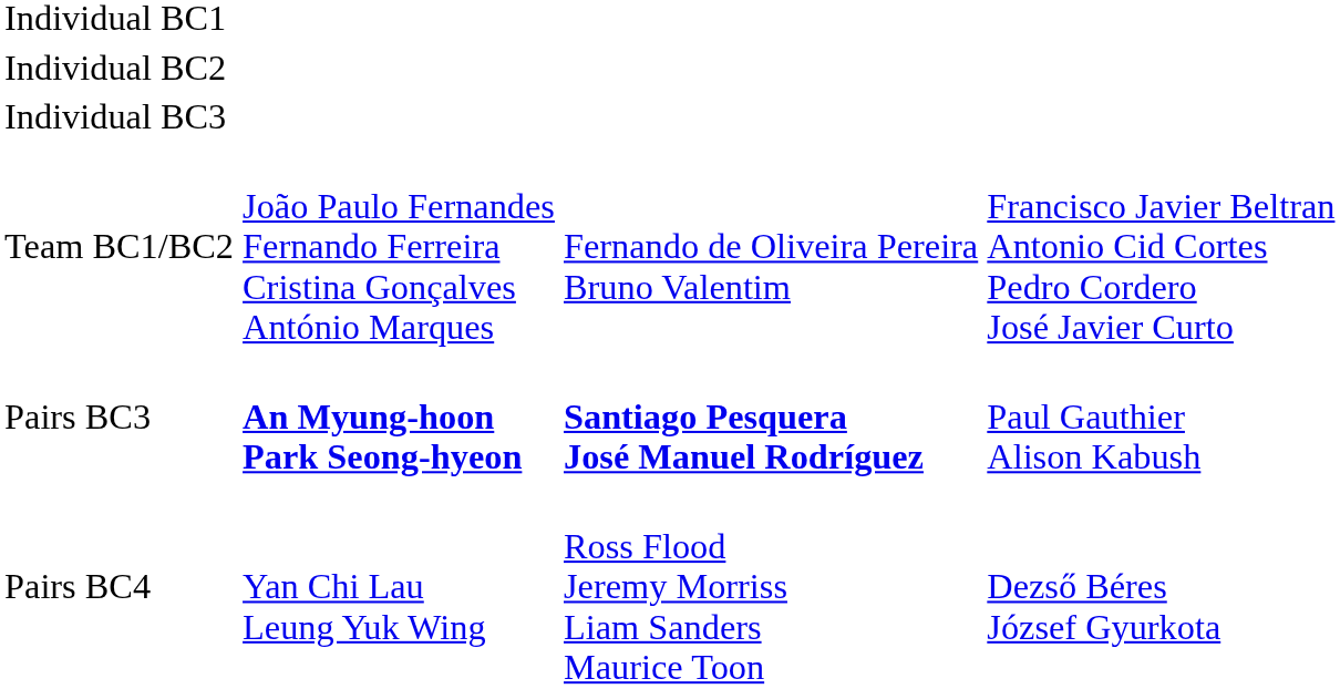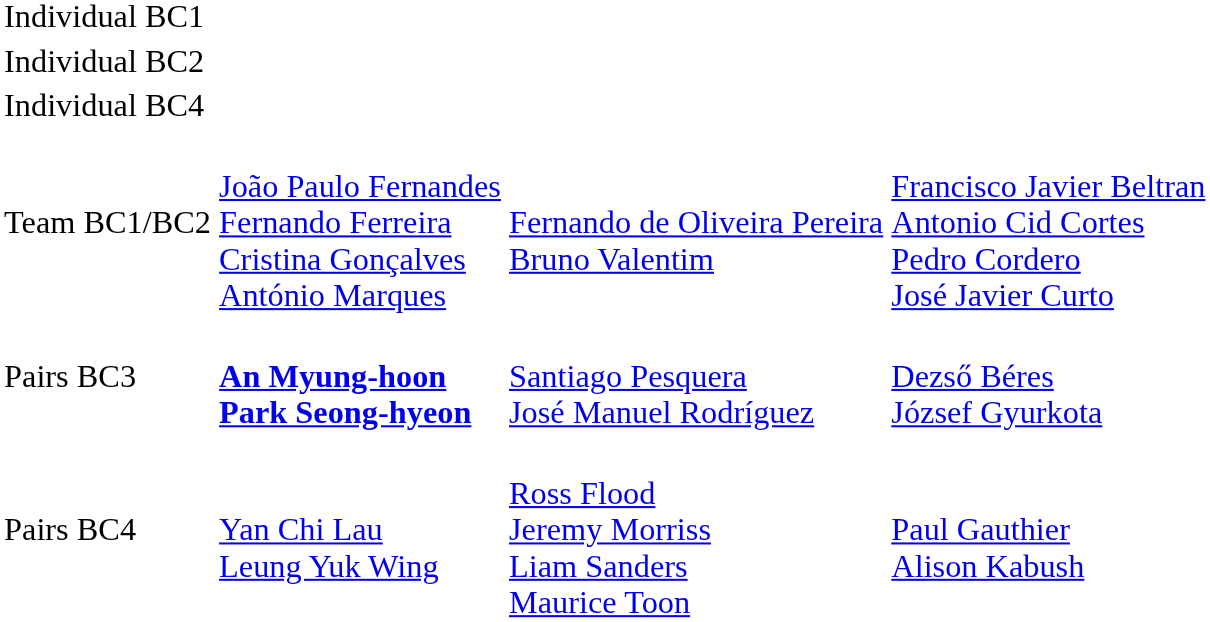- row: Individual BC3
+ row: Individual BC4
Pairs BC3 | column 3: bold -> normal
Pairs BC3 | column 4: Paul Gauthier Alison Kabush -> Dezső Béres József Gyurkota
Pairs BC4 | column 4: Dezső Béres József Gyurkota -> Paul Gauthier Alison Kabush
